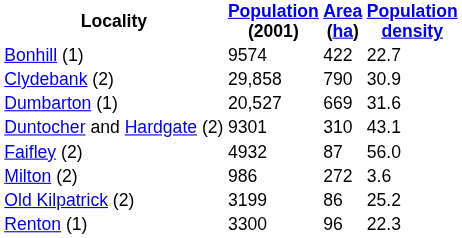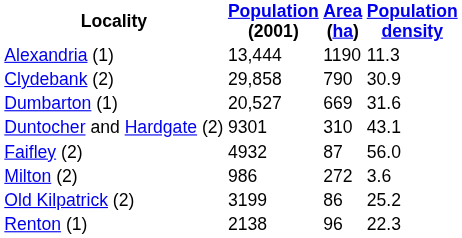+ row: Alexandria (1) | 13,444 | 1190 | 11.3
- row: Bonhill (1) | 9574 | 422 | 22.7
Renton (1) | Population (2001): 3300 -> 2138
